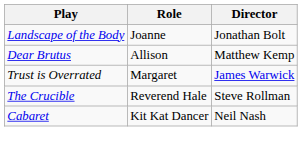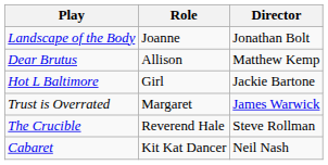+ row: Hot L Baltimore | Girl | Jackie Bartone
